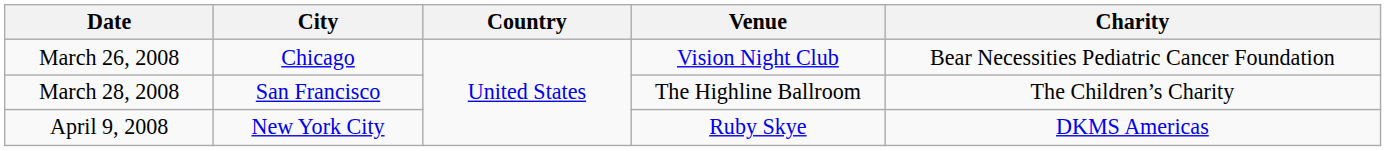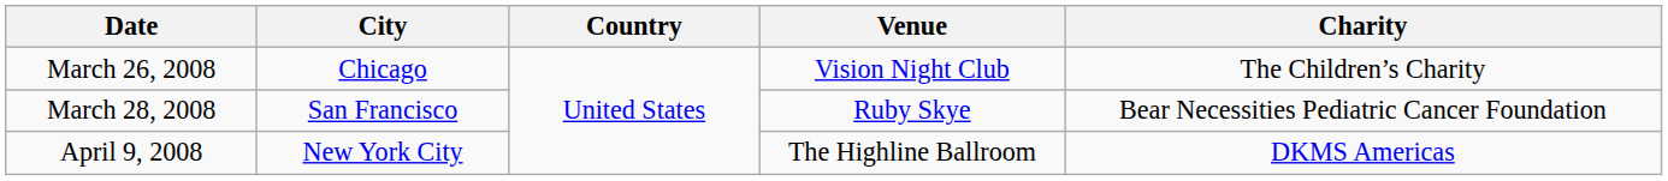March 26, 2008 | Charity: Bear Necessities Pediatric Cancer Foundation -> The Children’s Charity
March 28, 2008 | Venue: The Highline Ballroom -> Ruby Skye
March 28, 2008 | Charity: The Children’s Charity -> Bear Necessities Pediatric Cancer Foundation
April 9, 2008 | Venue: Ruby Skye -> The Highline Ballroom
